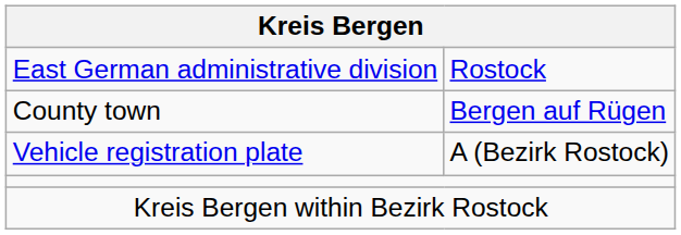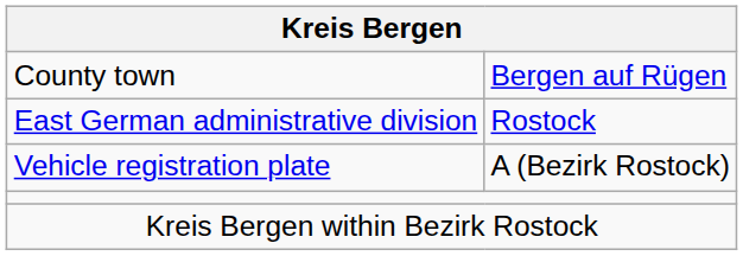rows swapped: East German administrative division <-> County town
